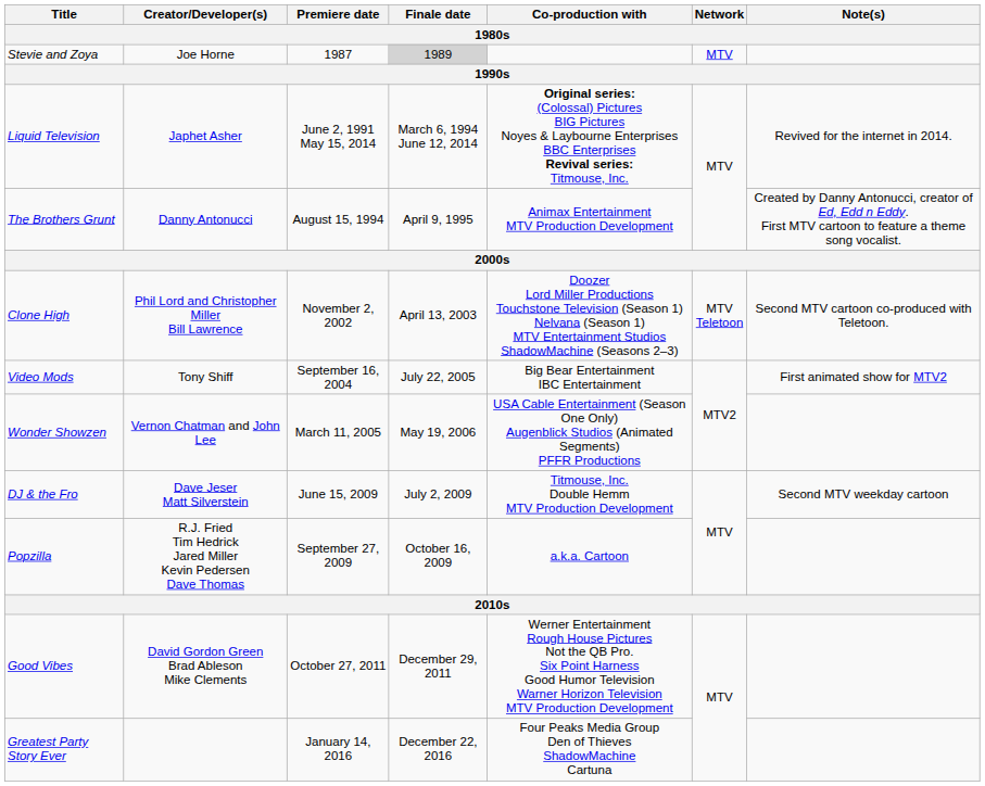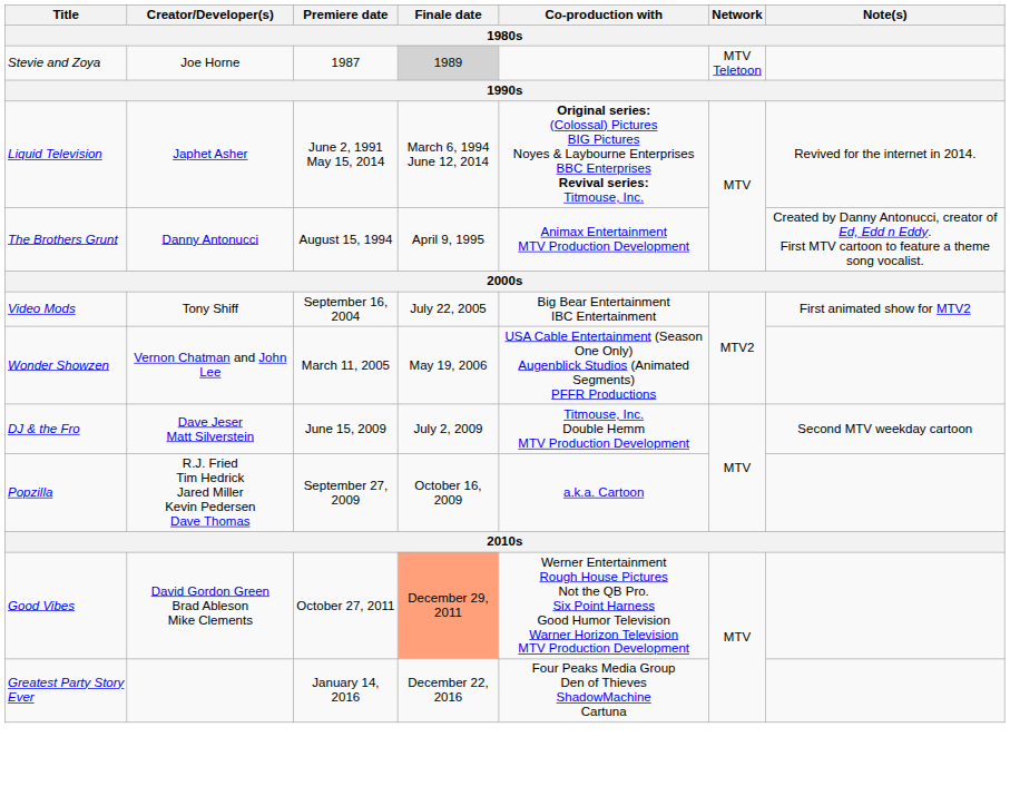Stevie and Zoya | Network: MTV -> MTV Teletoon
- row: Clone High | Phil Lord and Christopher Miller Bill Lawrence | November 2, 2002 | April 13, 2003 | Doozer Lord Miller Productions Touchstone Television (Season 1) Nelvana (Season 1) MTV Entertainment Studios ShadowMachine (Seasons 2–3) | MTV Teletoon | Second MTV cartoon co-produced with Teletoon.
Good Vibes | Finale date: no background -> lightsalmon background
